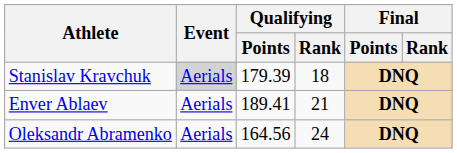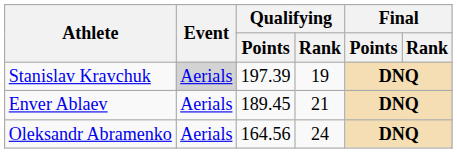Stanislav Kravchuk | Qualifying / Points: 179.39 -> 197.39
Stanislav Kravchuk | Qualifying / Rank: 18 -> 19
Enver Ablaev | Qualifying / Points: 189.41 -> 189.45
